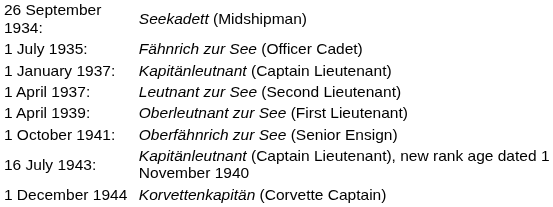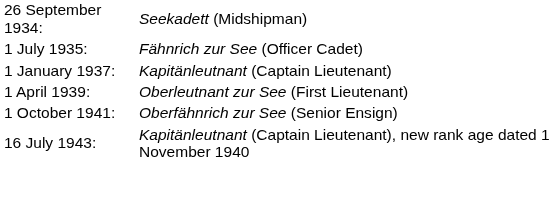- row: 1 April 1937: | Leutnant zur See (Second Lieutenant)
- row: 1 December 1944 | Korvettenkapitän (Corvette Captain)
